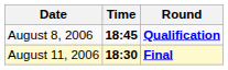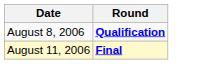- column: Time | 18:45 | 18:30
